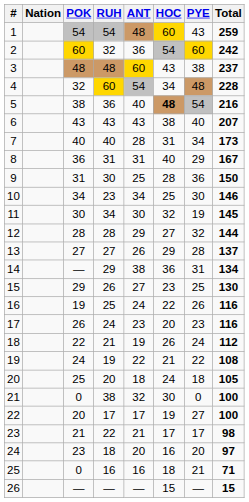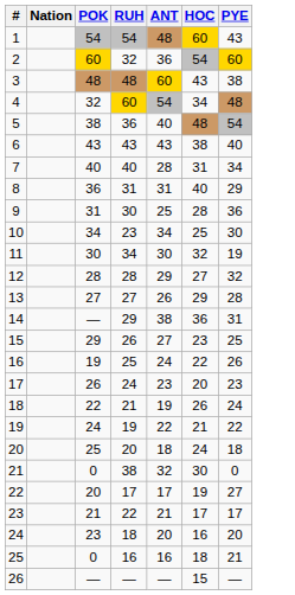- column: Total | 259 | 242 | 237 | 228 | 216 | 207 | 173 | 167 | 150 | 146 | 145 | 144 | 137 | 134 | 130 | 116 | 116 | 112 | 108 | 105 | 100 | 100 | 98 | 97 | 71 | 15
5 | HOC: bold -> normal
